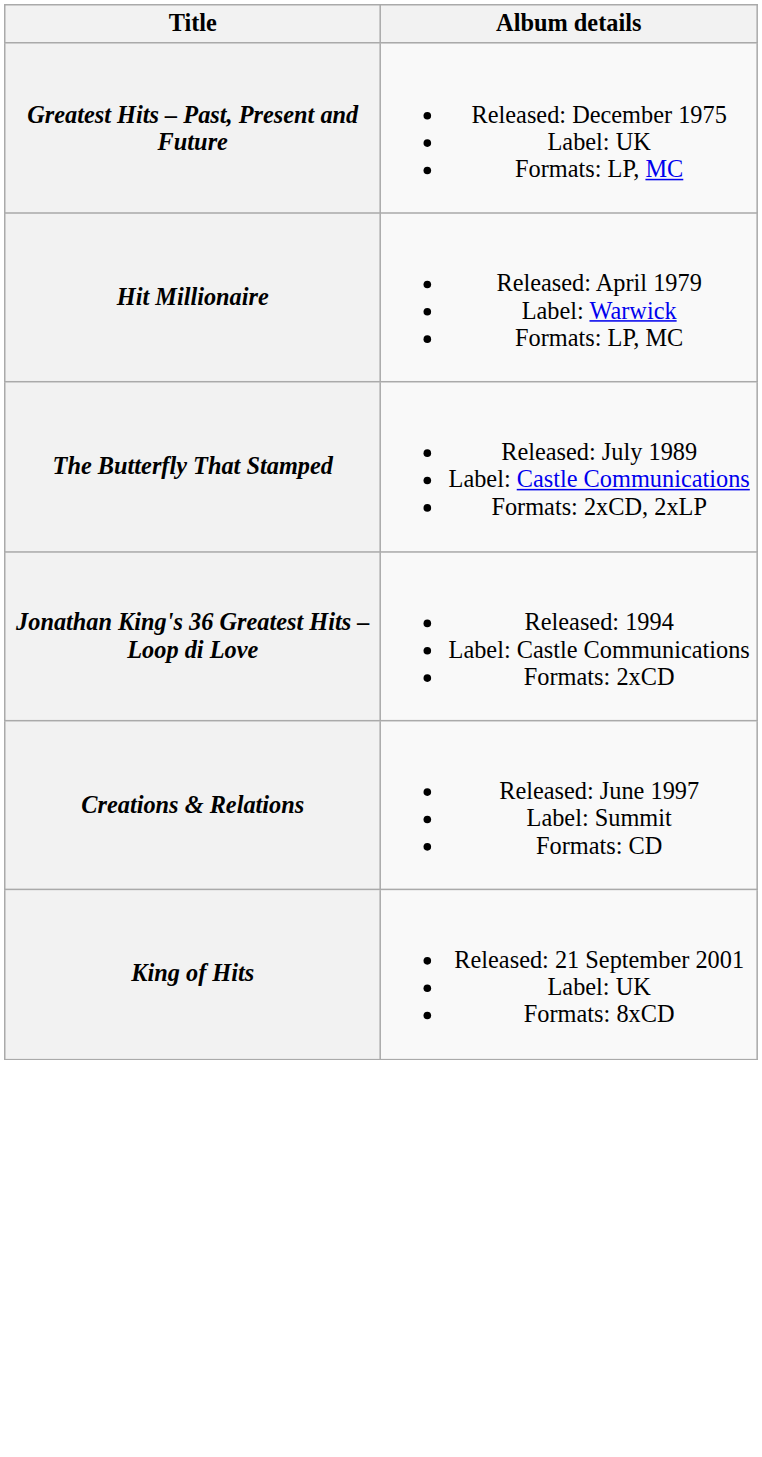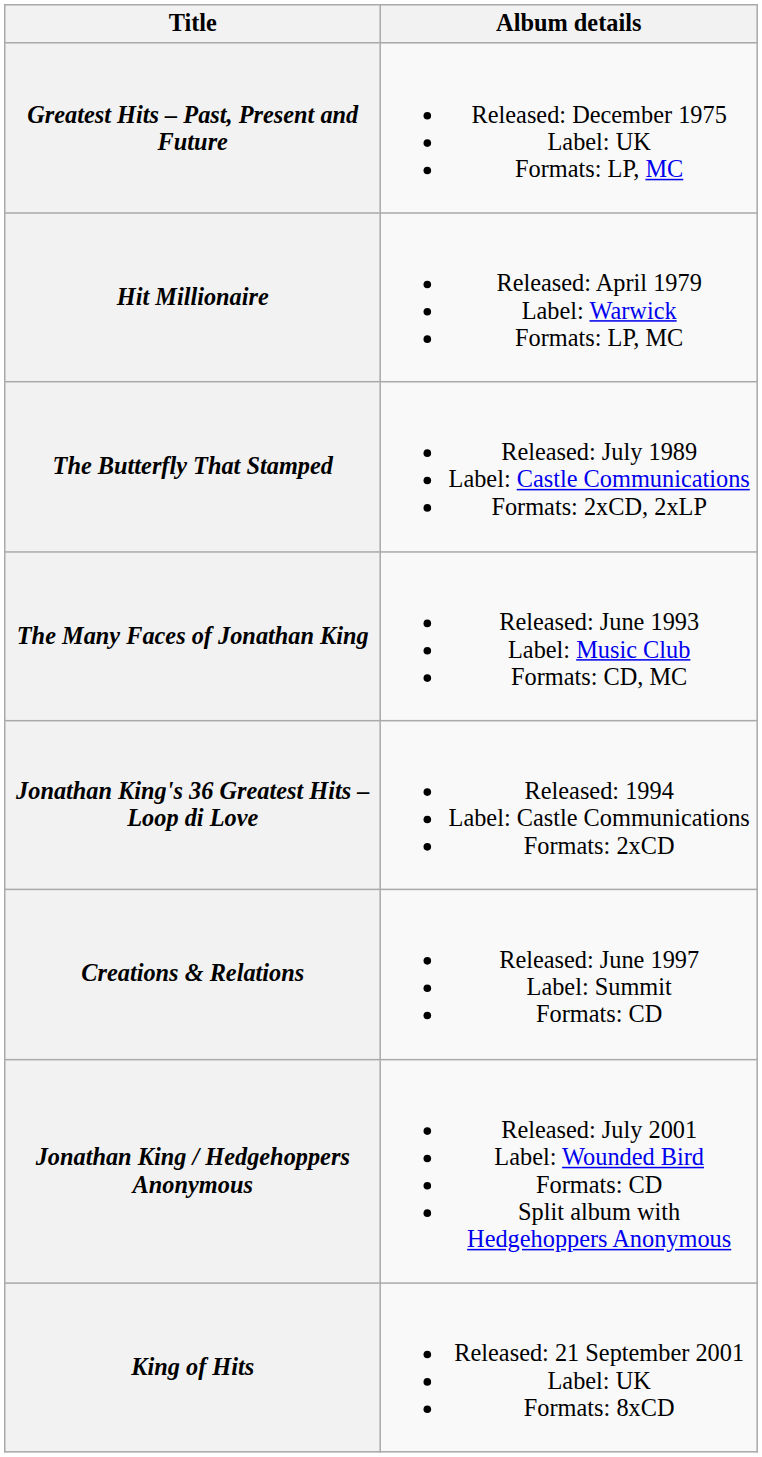+ row: The Many Faces of Jonathan King | Released: June 1993 Label: Music Club Formats: CD, MC
+ row: Jonathan King / Hedgehoppers Anonymous | Released: July 2001 Label: Wounded Bird Formats: CD Split album with Hedgehoppers Anonymous
